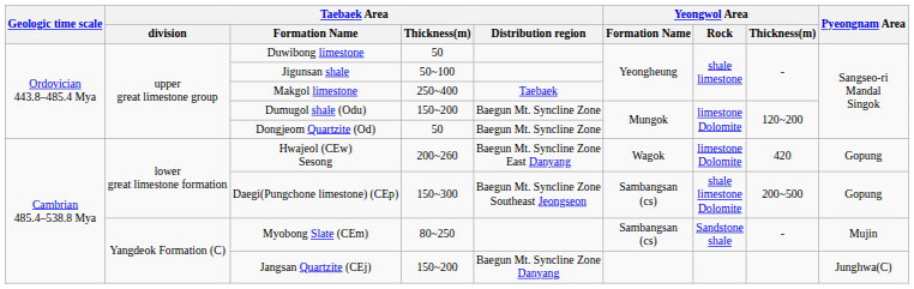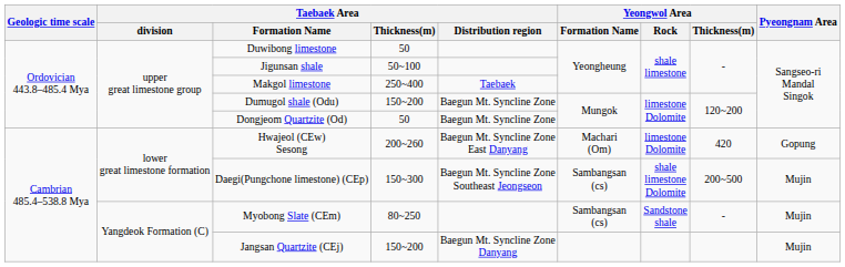Hwajeol (CEw) Sesong | Yeongwol Area / Formation Name: Wagok -> Machari (Om)
Daegi(Pungchone limestone) (CEp) | Pyeongnam Area: Gopung -> Mujin
Jangsan Quartzite (CEj) | Pyeongnam Area: Junghwa(C) -> Mujin
